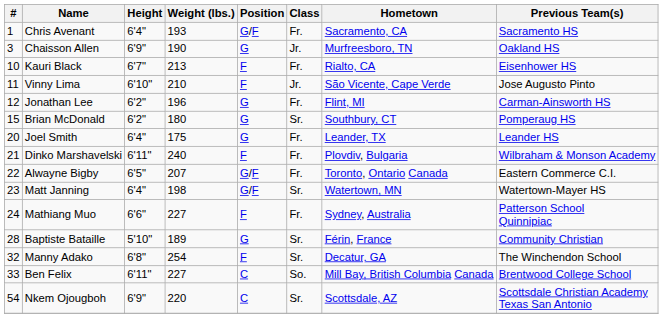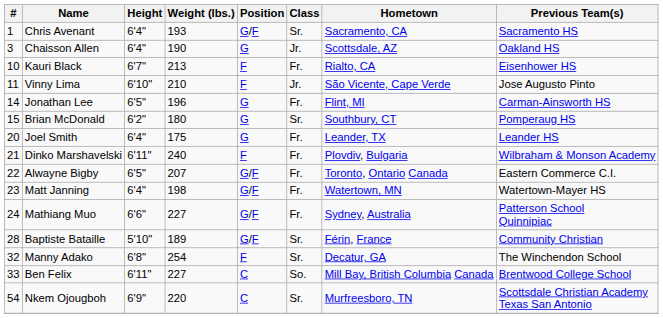Chris Avenant | Class: Fr. -> Sr.
Chaisson Allen | Height: 6'9" -> 6'4"
Chaisson Allen | Hometown: Murfreesboro, TN -> Scottsdale, AZ
Jonathan Lee | #: 12 -> 14
Jonathan Lee | Height: 6'2" -> 6'5"
Matt Janning | Class: Sr. -> Fr.
Mathiang Muo | Position: F -> G/F
Baptiste Bataille | Position: G -> G/F
Nkem Ojougboh | Hometown: Scottsdale, AZ -> Murfreesboro, TN
